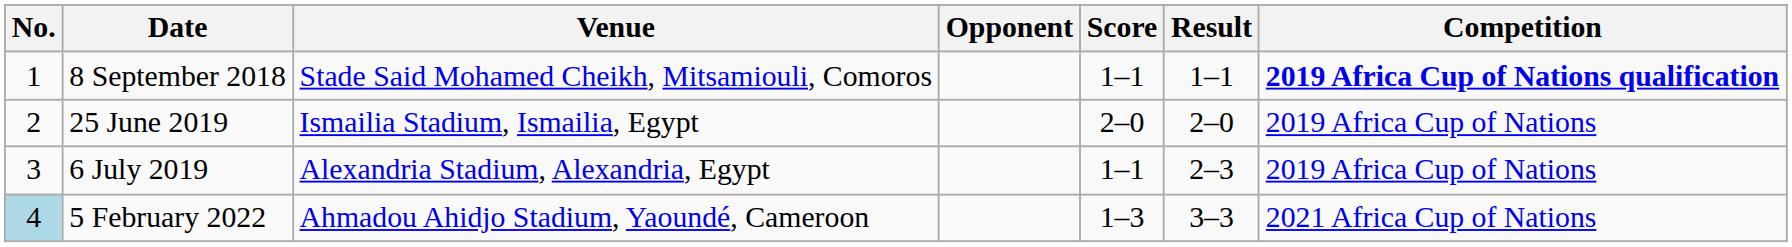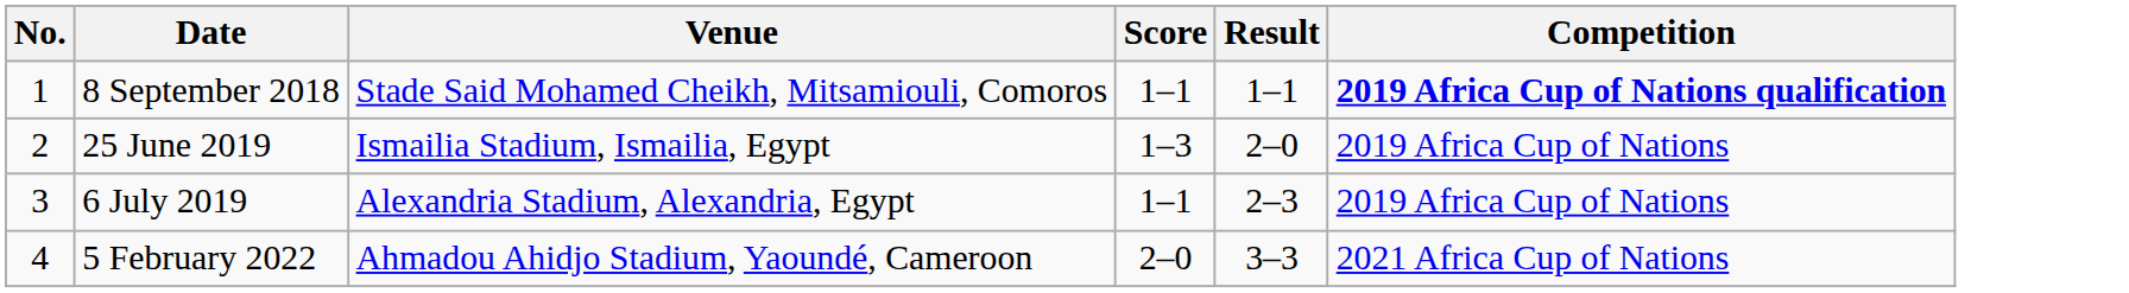- column: Opponent
25 June 2019 | Score: 2–0 -> 1–3
5 February 2022 | No.: lightblue background -> no background
5 February 2022 | Score: 1–3 -> 2–0
